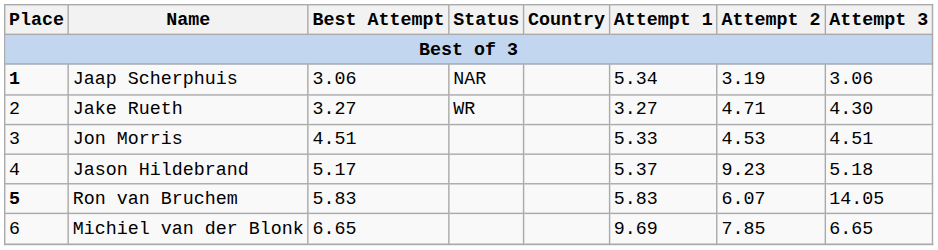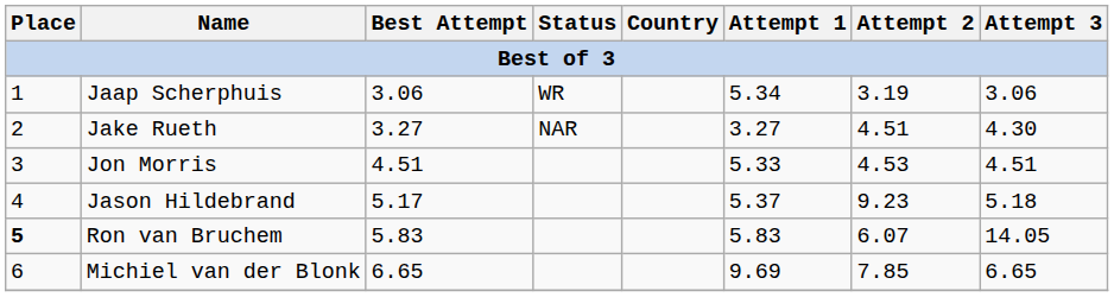Jaap Scherphuis | Place: bold -> normal
Jaap Scherphuis | Status: NAR -> WR
Jake Rueth | Status: WR -> NAR
Jake Rueth | Attempt 2: 4.71 -> 4.51
